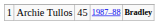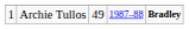Archie Tullos | column 3: 45 -> 49
